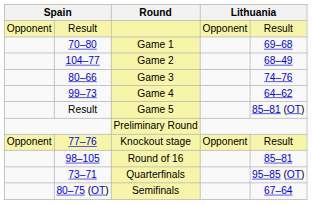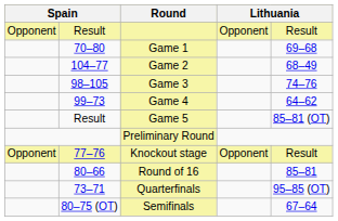Game 3 | column 2: 80–66 -> 98–105
Round of 16 | column 2: 98–105 -> 80–66
